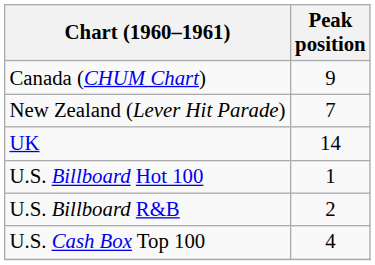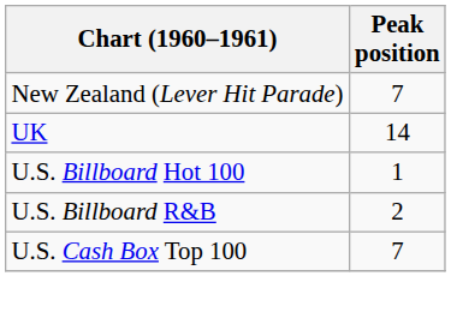- row: Canada (CHUM Chart) | 9
U.S. Cash Box Top 100 | Peak position: 4 -> 7
